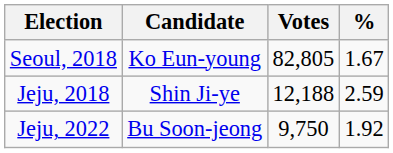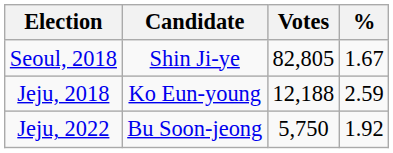Seoul, 2018 | Candidate: Ko Eun-young -> Shin Ji-ye
Jeju, 2018 | Candidate: Shin Ji-ye -> Ko Eun-young
Jeju, 2022 | Votes: 9,750 -> 5,750
